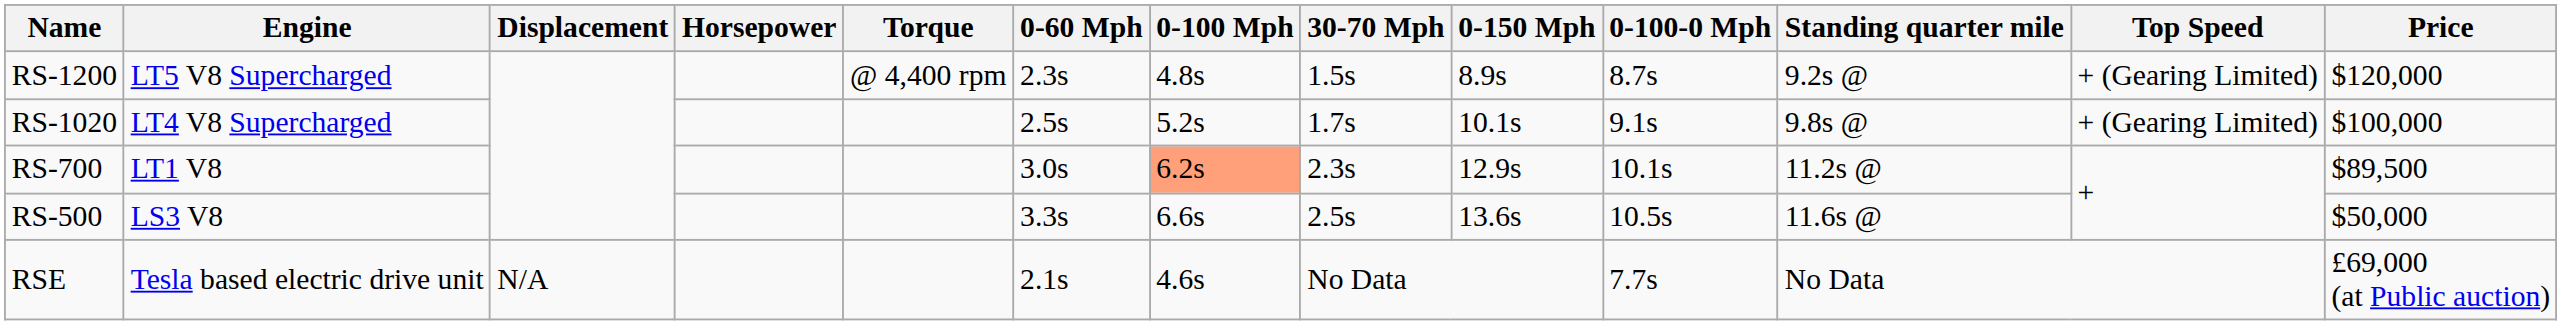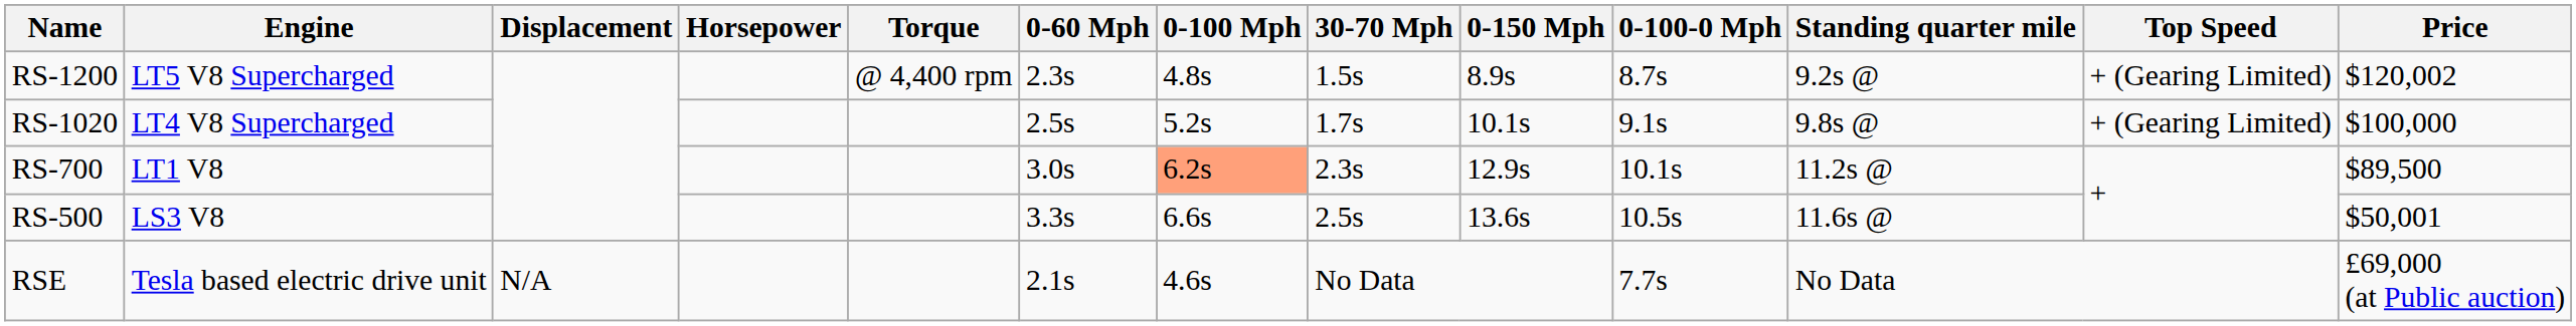RS-1200 | Price: $120,000 -> $120,002
RS-500 | Price: $50,000 -> $50,001
